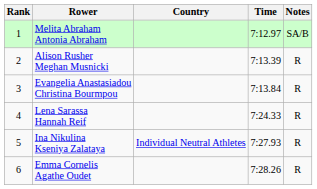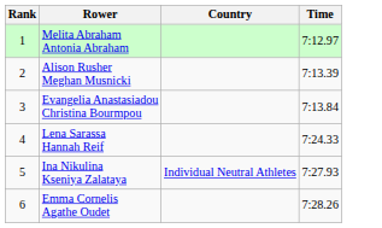- column: Notes | SA/B | R | R | R | R | R
